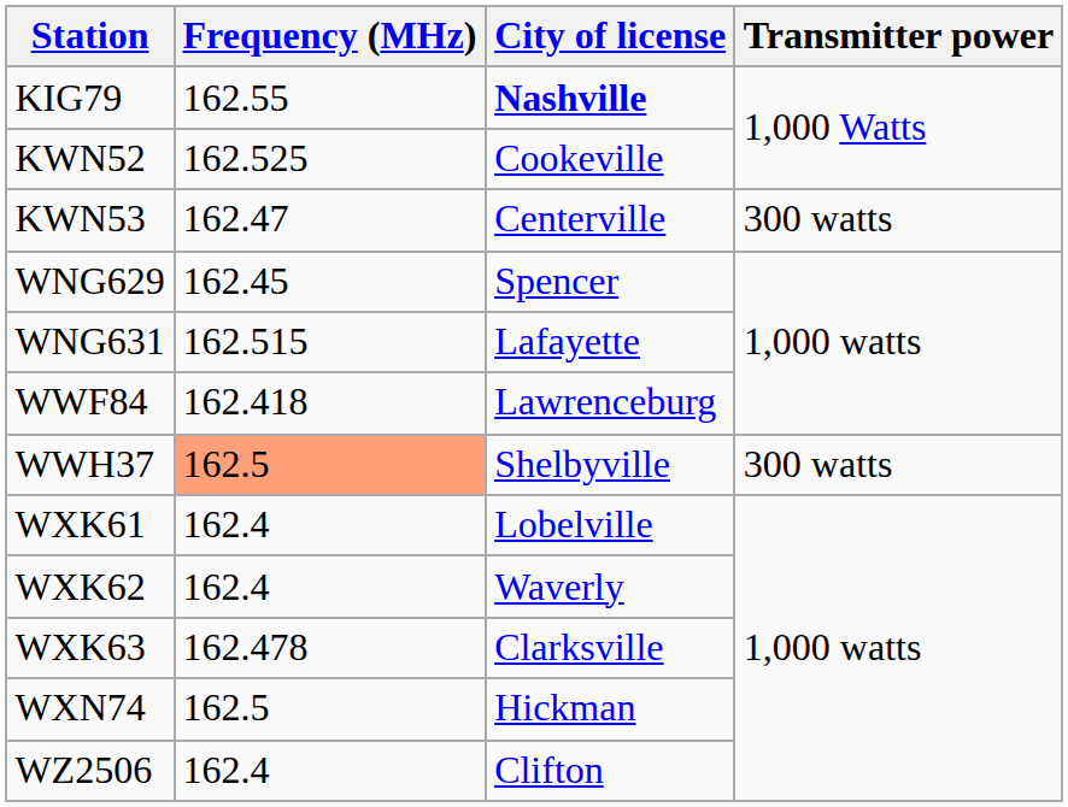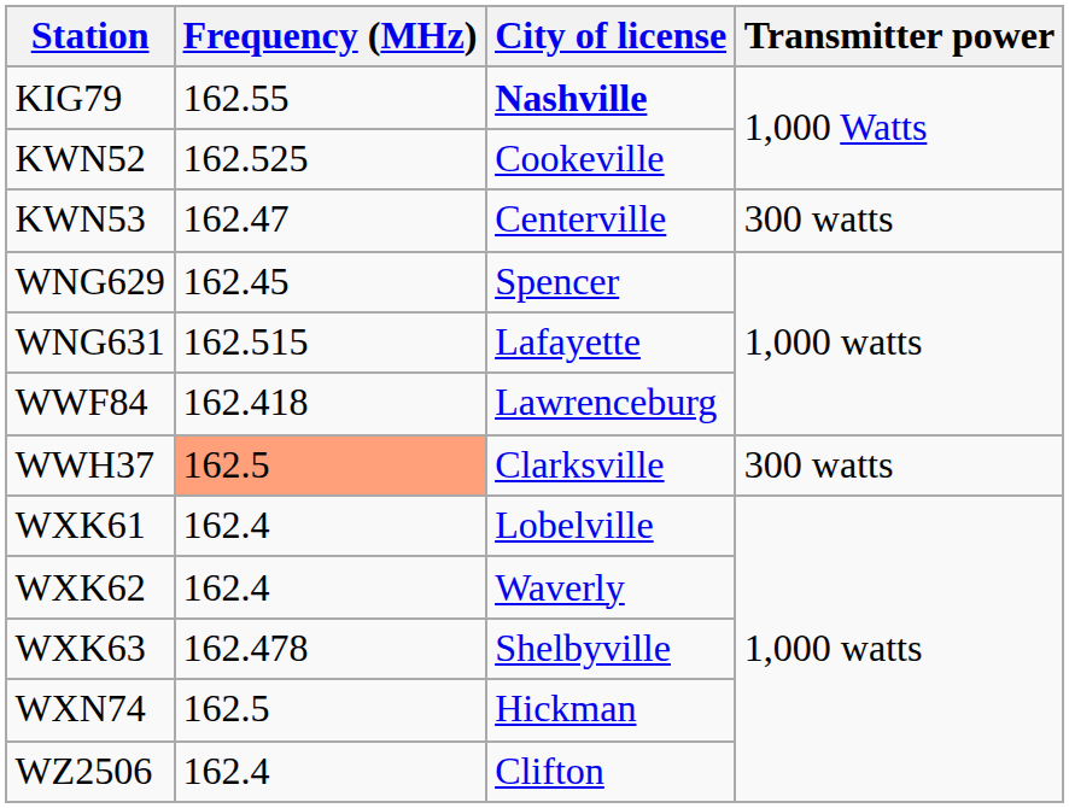WWH37 | City of license: Shelbyville -> Clarksville
WXK63 | City of license: Clarksville -> Shelbyville
